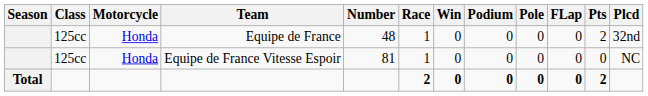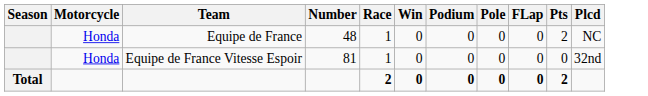- column: Class | 125cc | 125cc
Equipe de France | Plcd: 32nd -> NC
Equipe de France Vitesse Espoir | Plcd: NC -> 32nd
